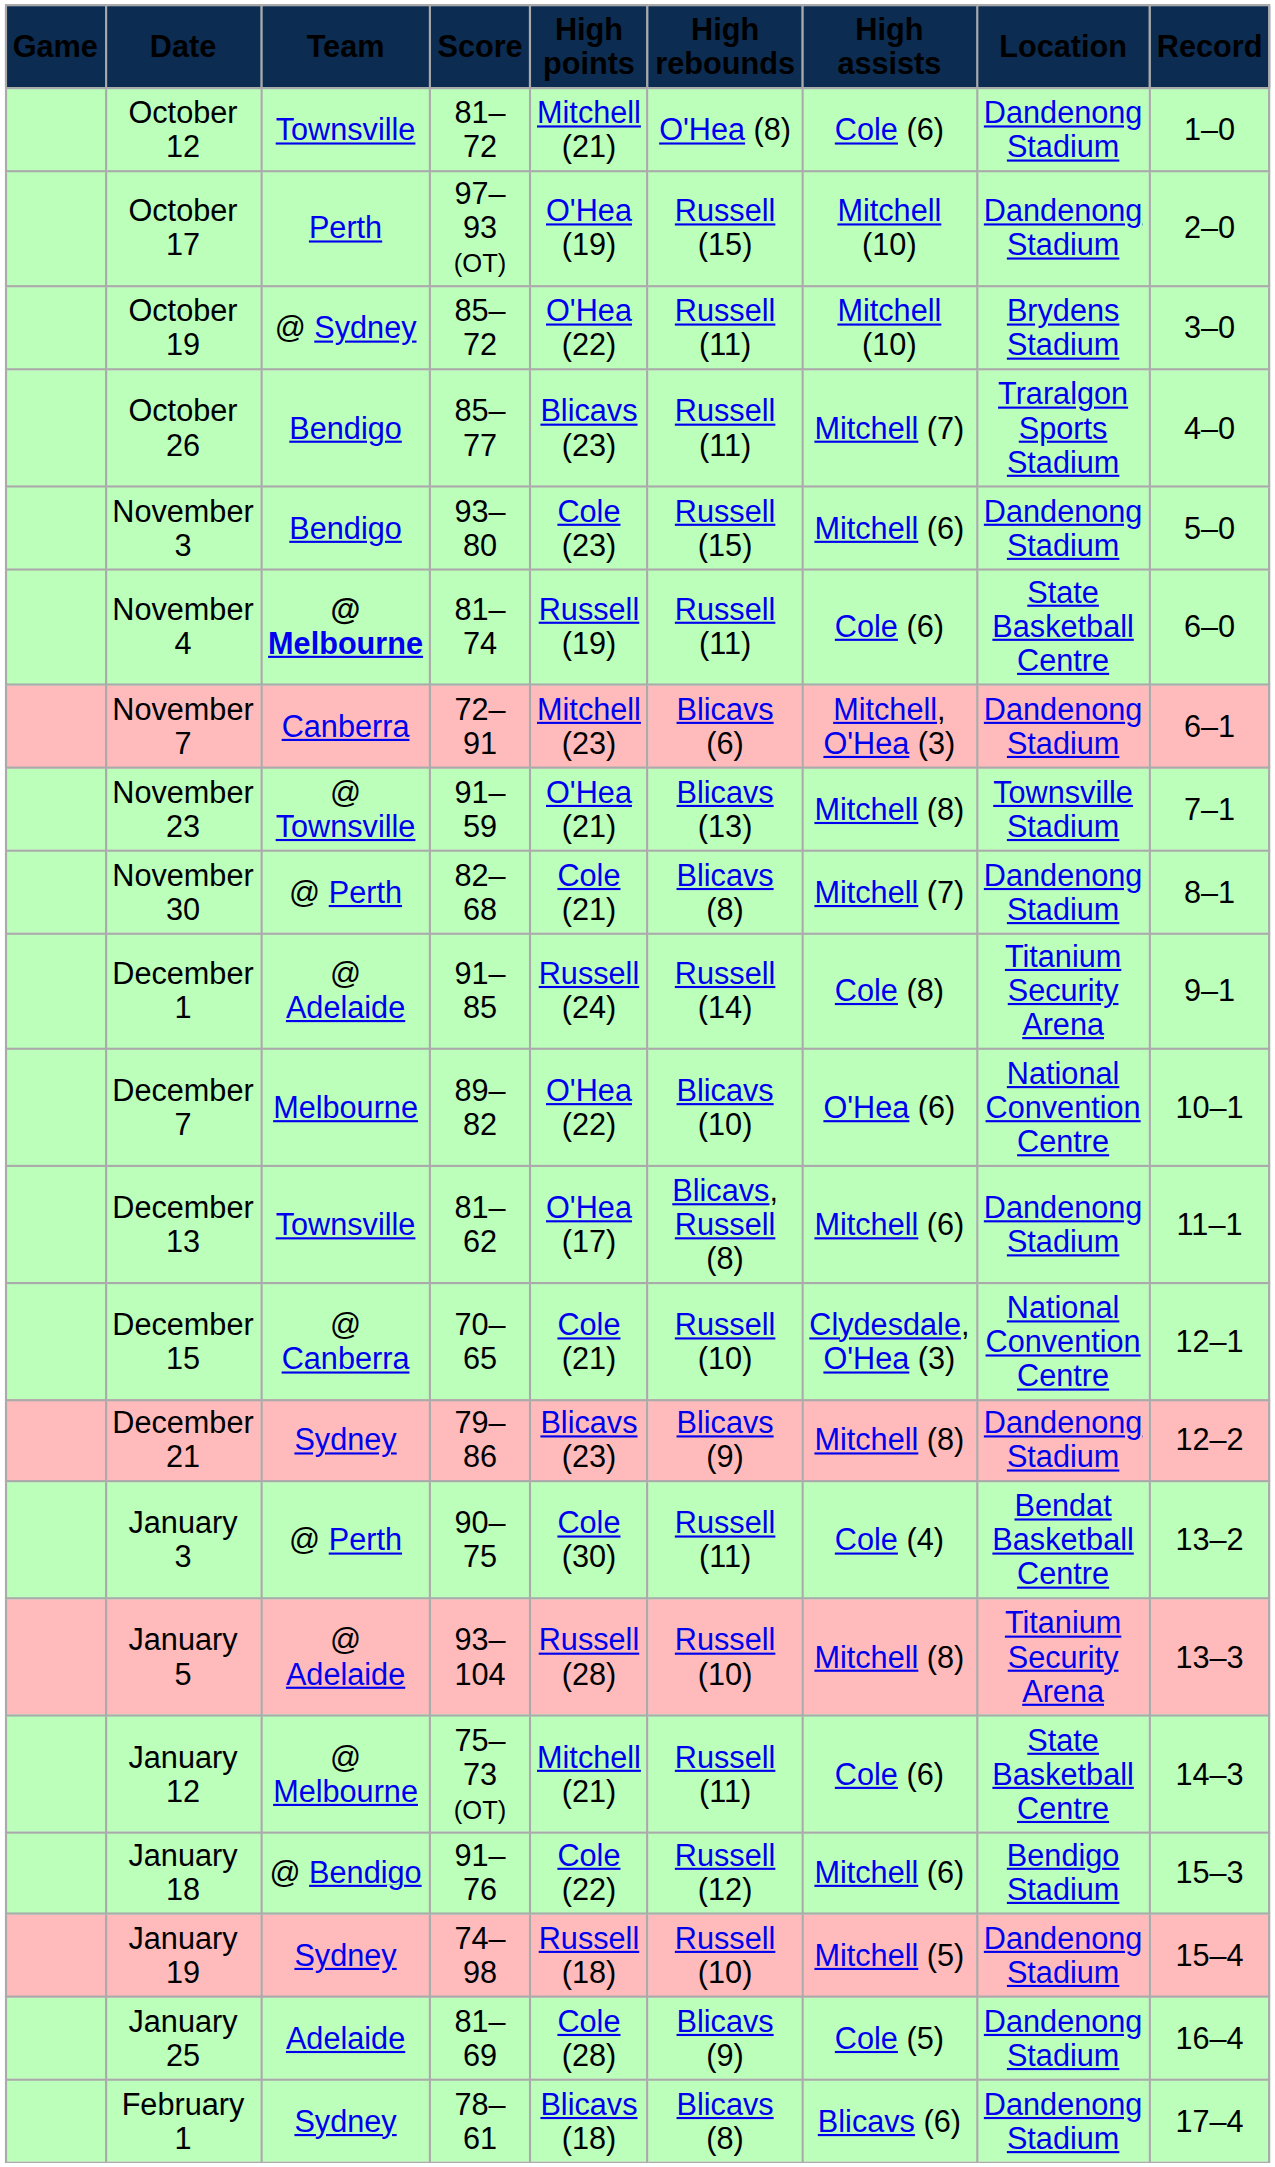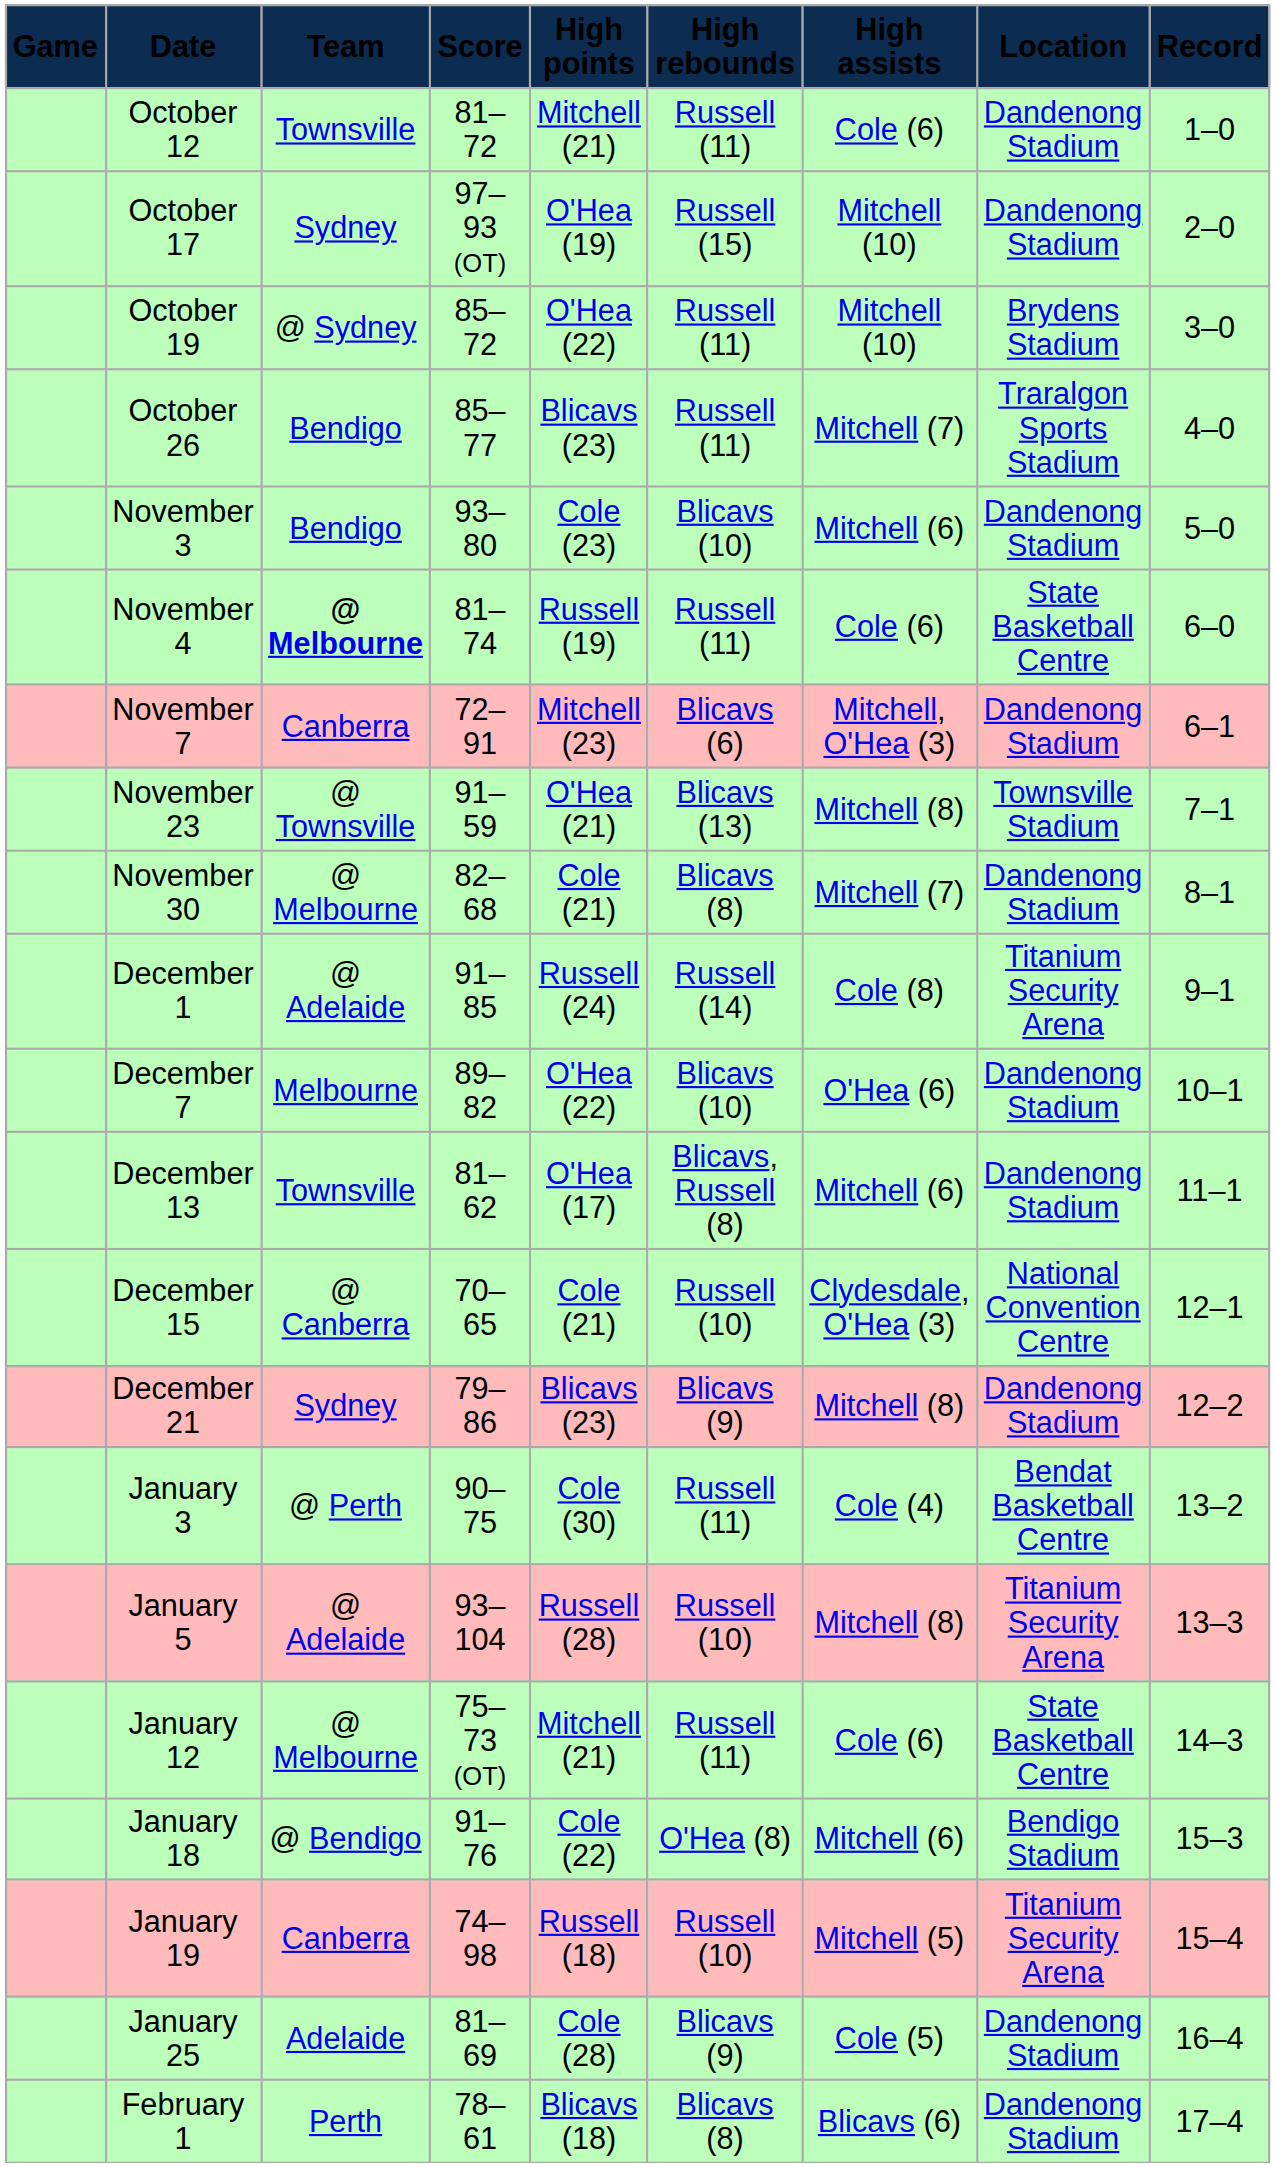October 12 | High rebounds: O'Hea (8) -> Russell (11)
October 17 | Team: Perth -> Sydney
November 3 | High rebounds: Russell (15) -> Blicavs (10)
November 30 | Team: @ Perth -> @ Melbourne
December 7 | Location: National Convention Centre -> Dandenong Stadium
January 18 | High rebounds: Russell (12) -> O'Hea (8)
January 19 | Team: Sydney -> Canberra
January 19 | Location: Dandenong Stadium -> Titanium Security Arena
February 1 | Team: Sydney -> Perth
